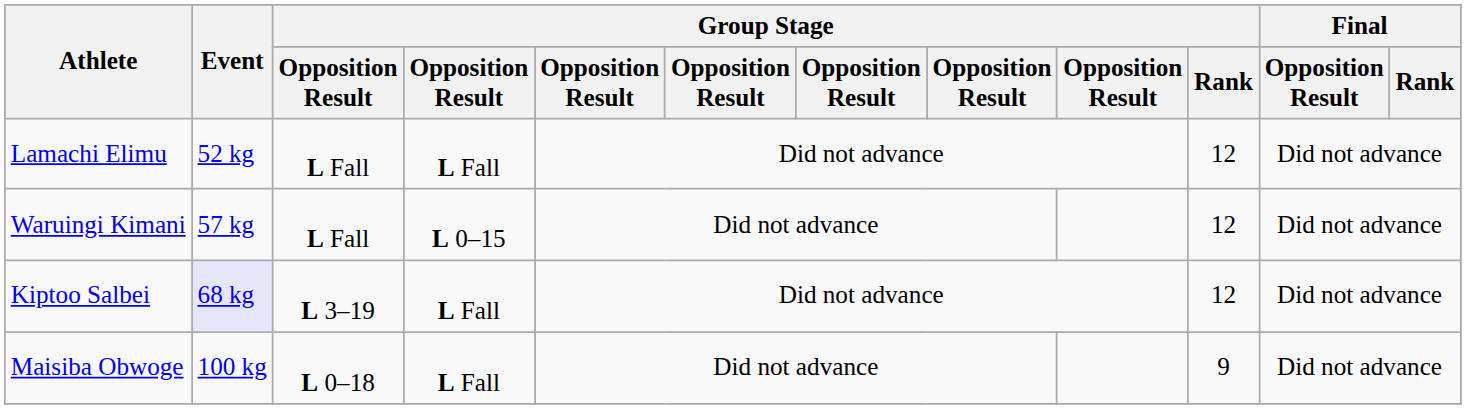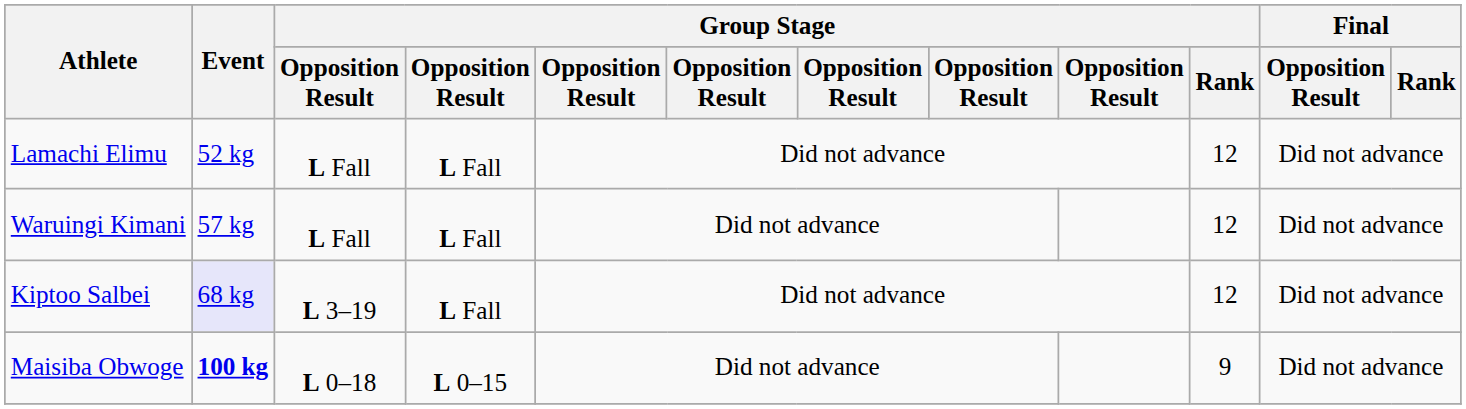Waruingi Kimani | column 4: L 0–15 -> L Fall
Maisiba Obwoge | Event: normal -> bold
Maisiba Obwoge | column 4: L Fall -> L 0–15
